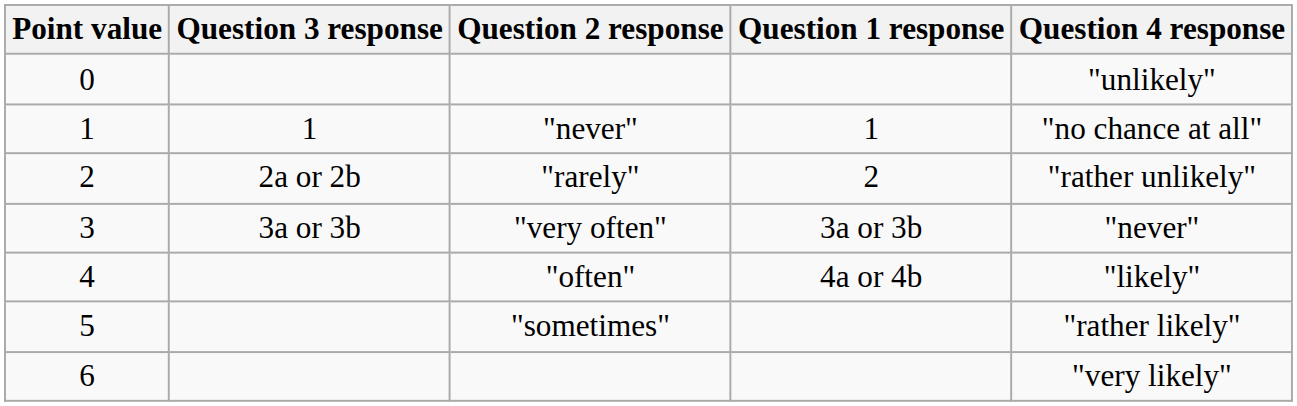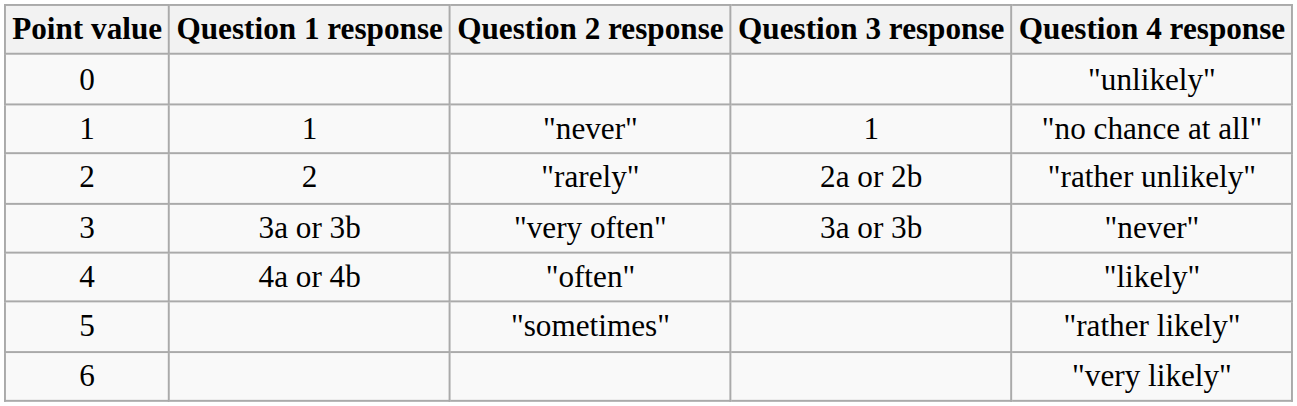columns swapped: Question 1 response <-> Question 3 response
